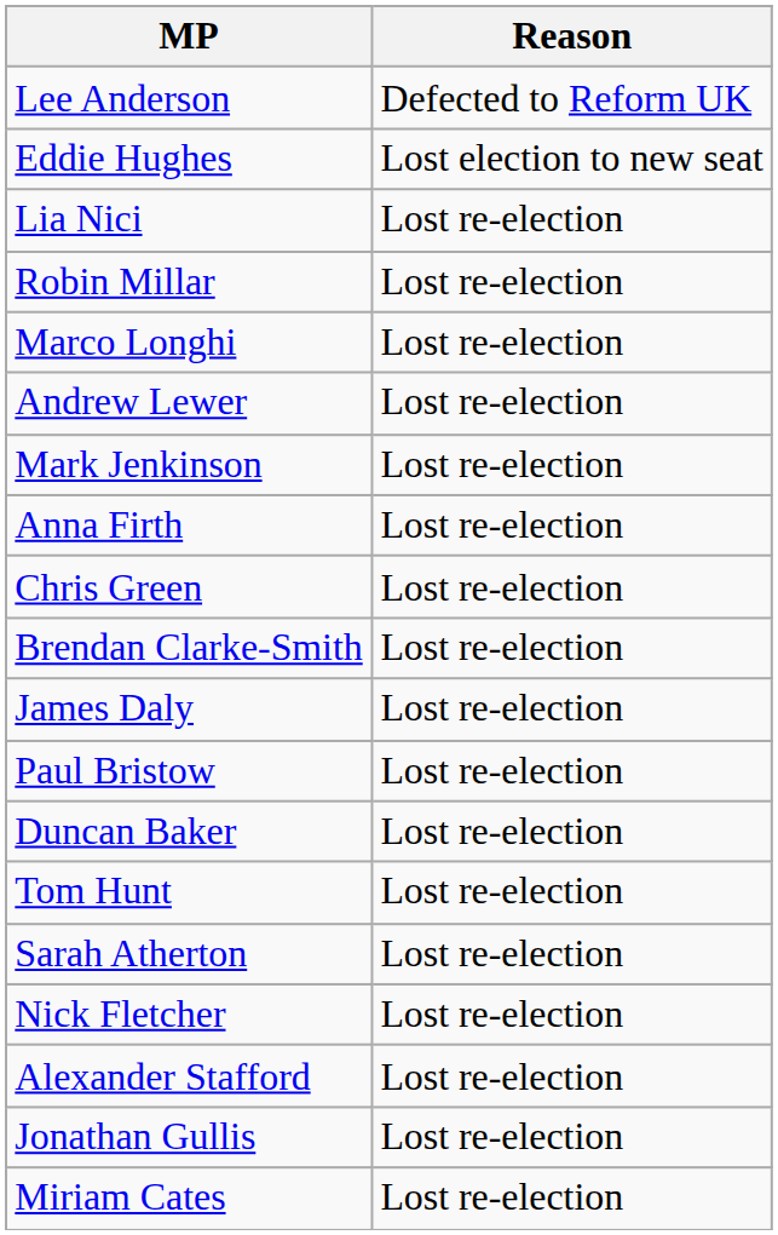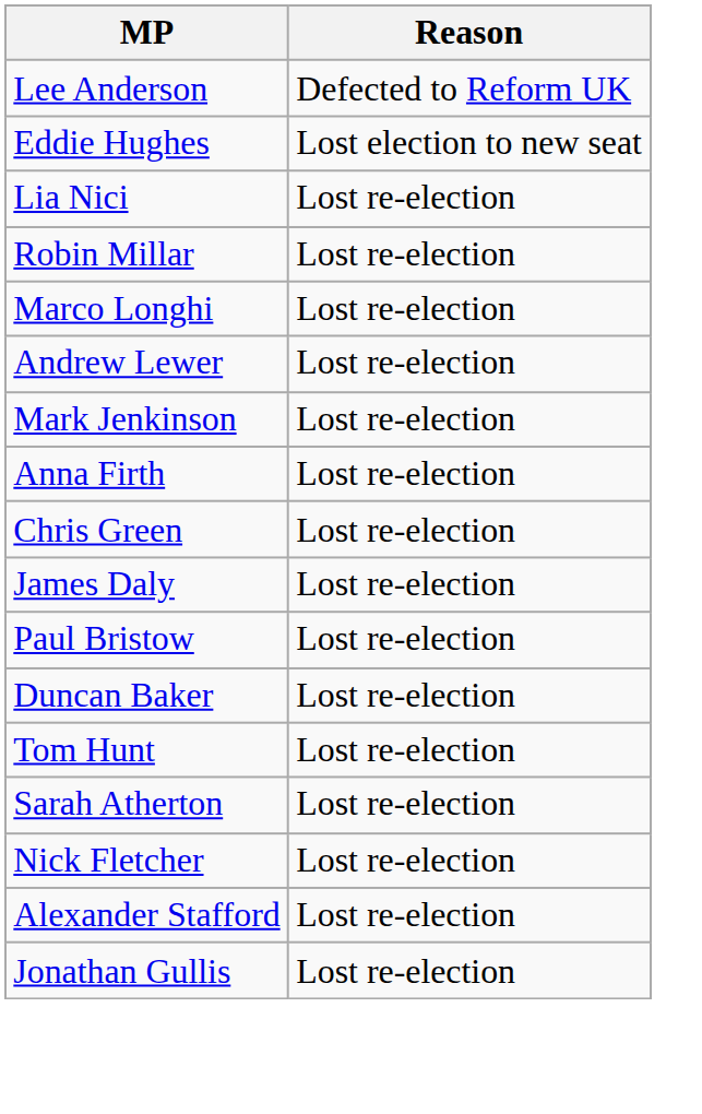- row: Brendan Clarke-Smith | Lost re-election
- row: Miriam Cates | Lost re-election
